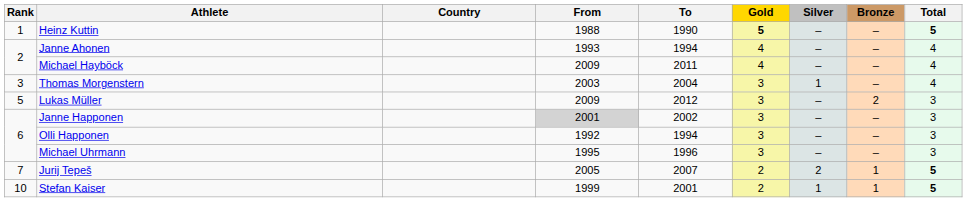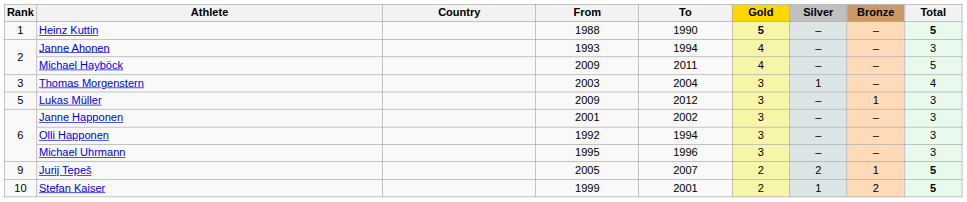Janne Ahonen | Total: 4 -> 3
Michael Hayböck | Total: 4 -> 5
Lukas Müller | Bronze: 2 -> 1
Janne Happonen | From: lightgrey background -> no background
Jurij Tepeš | Rank: 7 -> 9
Stefan Kaiser | Bronze: 1 -> 2
